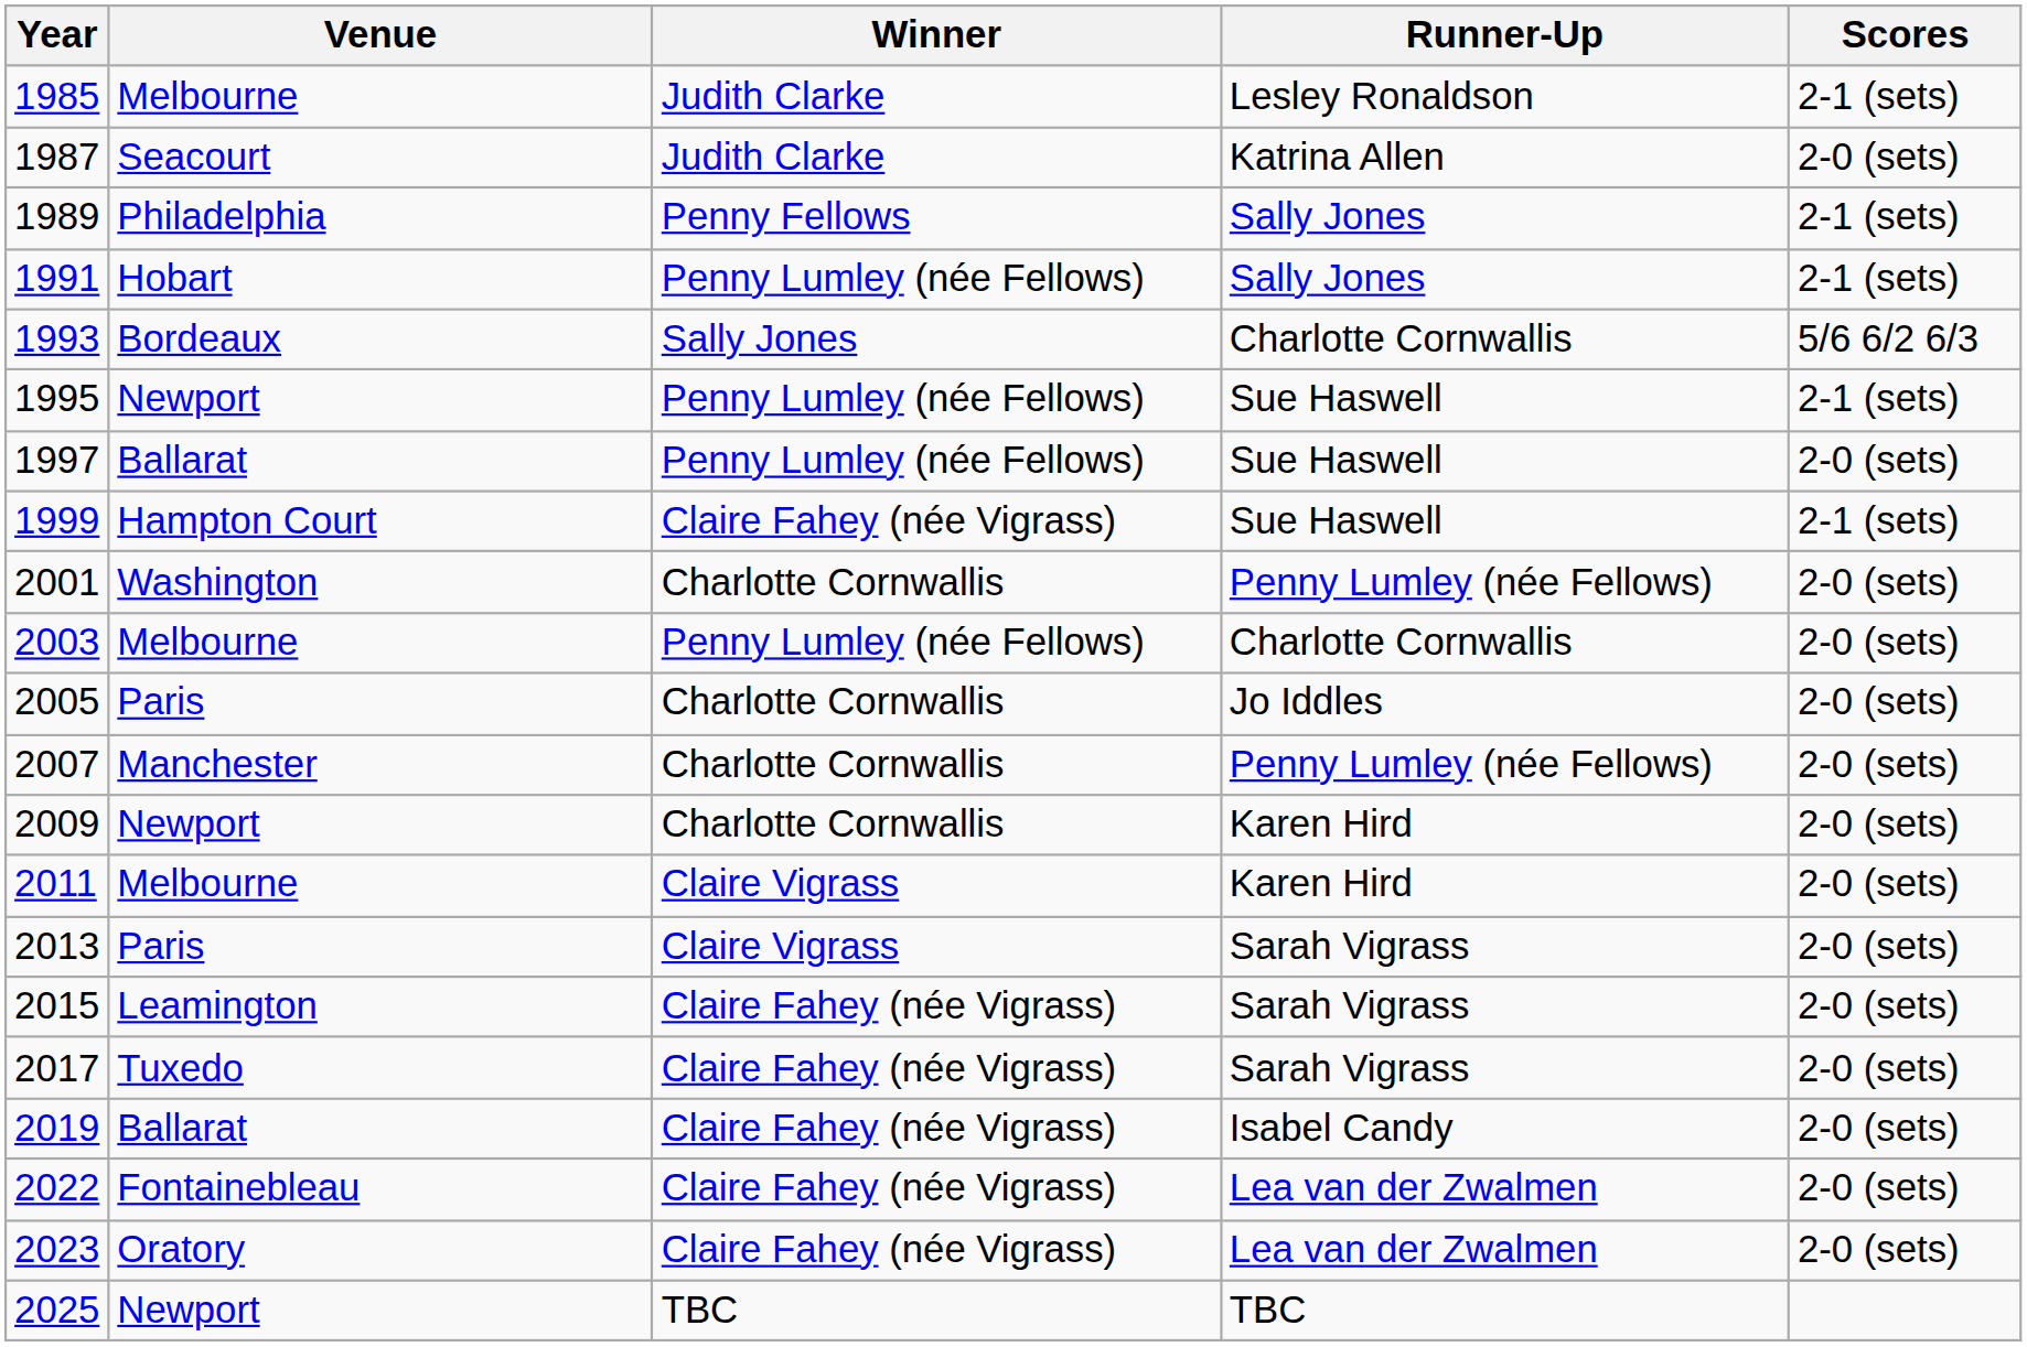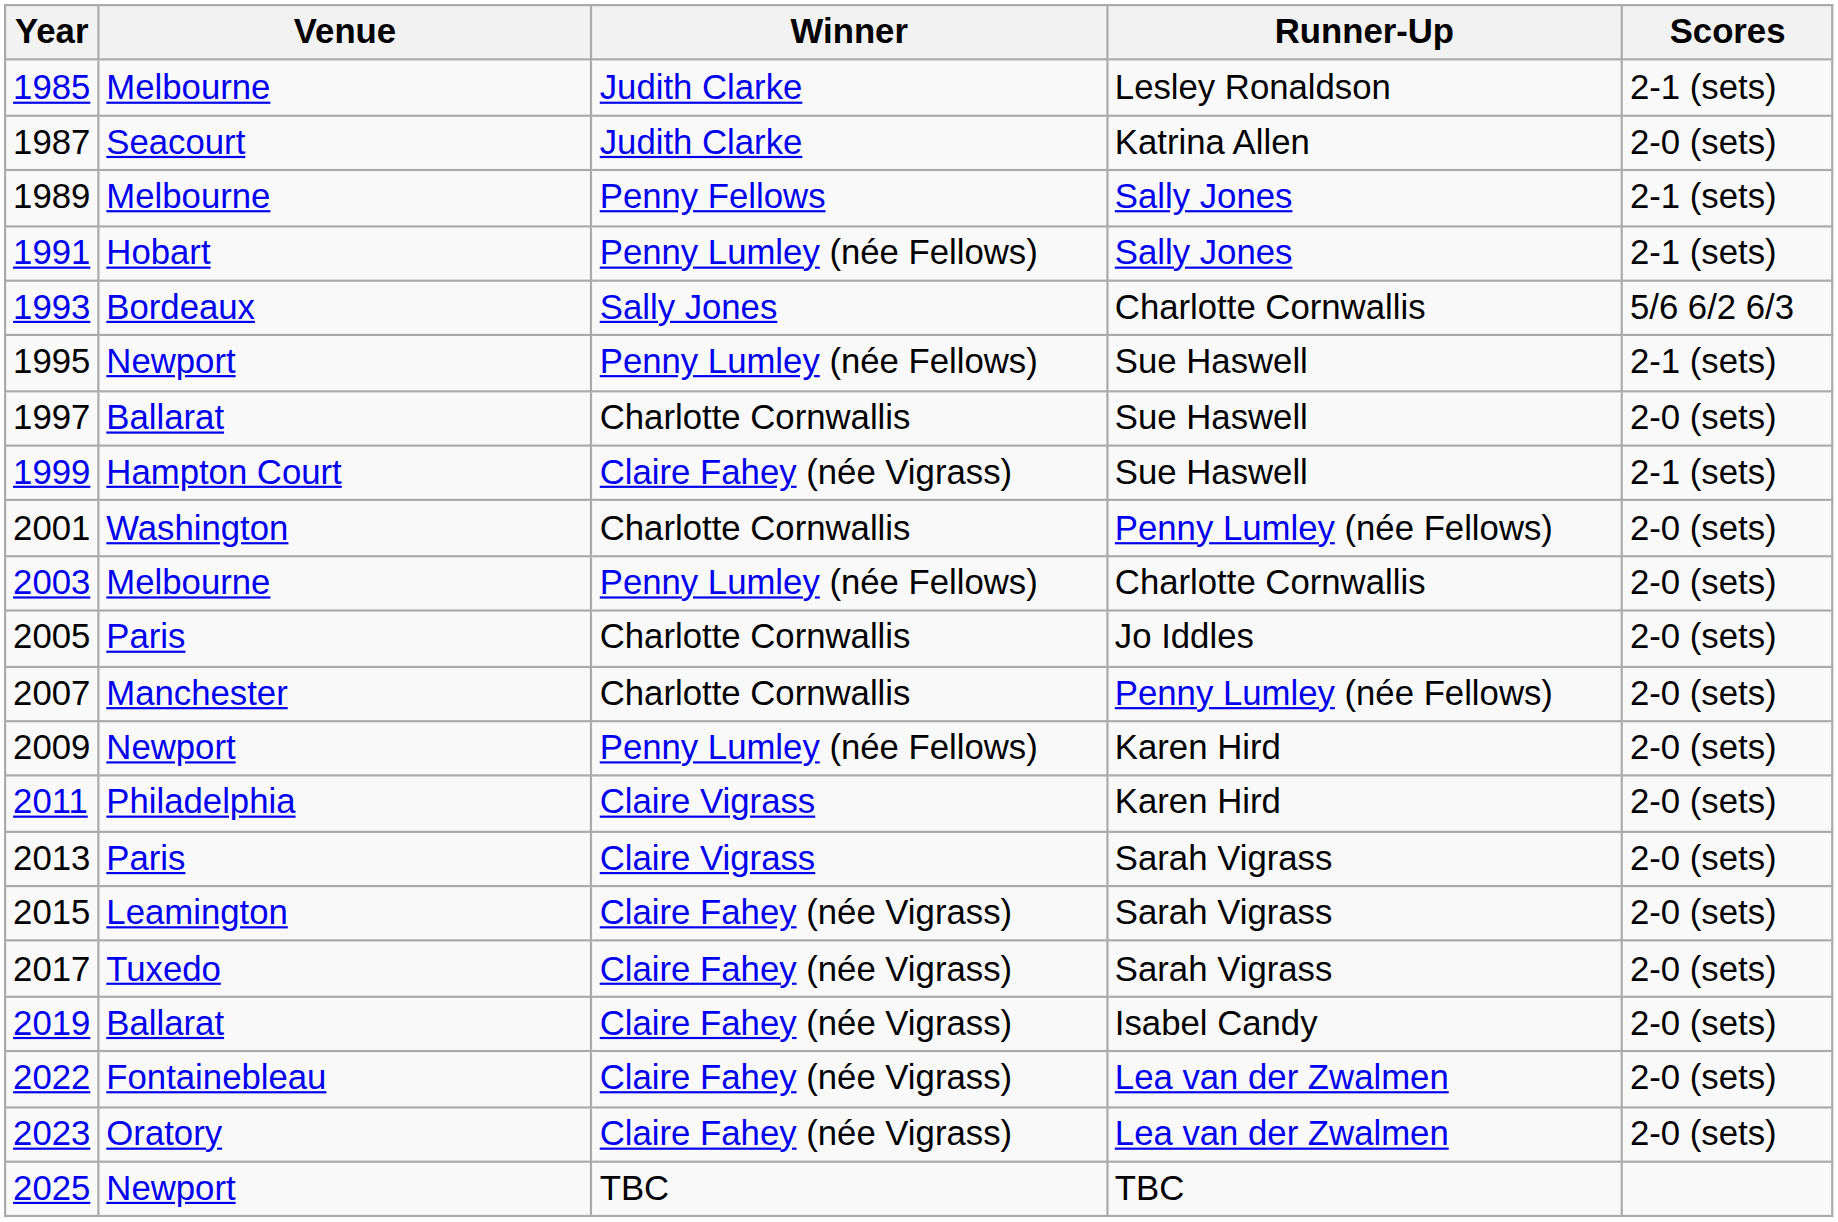1989 | Venue: Philadelphia -> Melbourne
1997 | Winner: Penny Lumley (née Fellows) -> Charlotte Cornwallis
2009 | Winner: Charlotte Cornwallis -> Penny Lumley (née Fellows)
2011 | Venue: Melbourne -> Philadelphia
